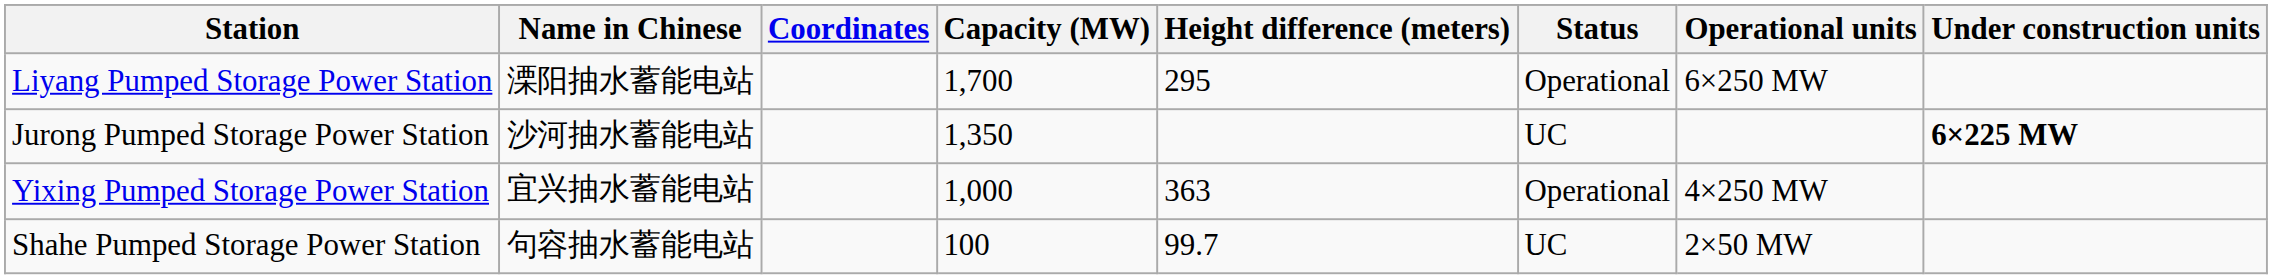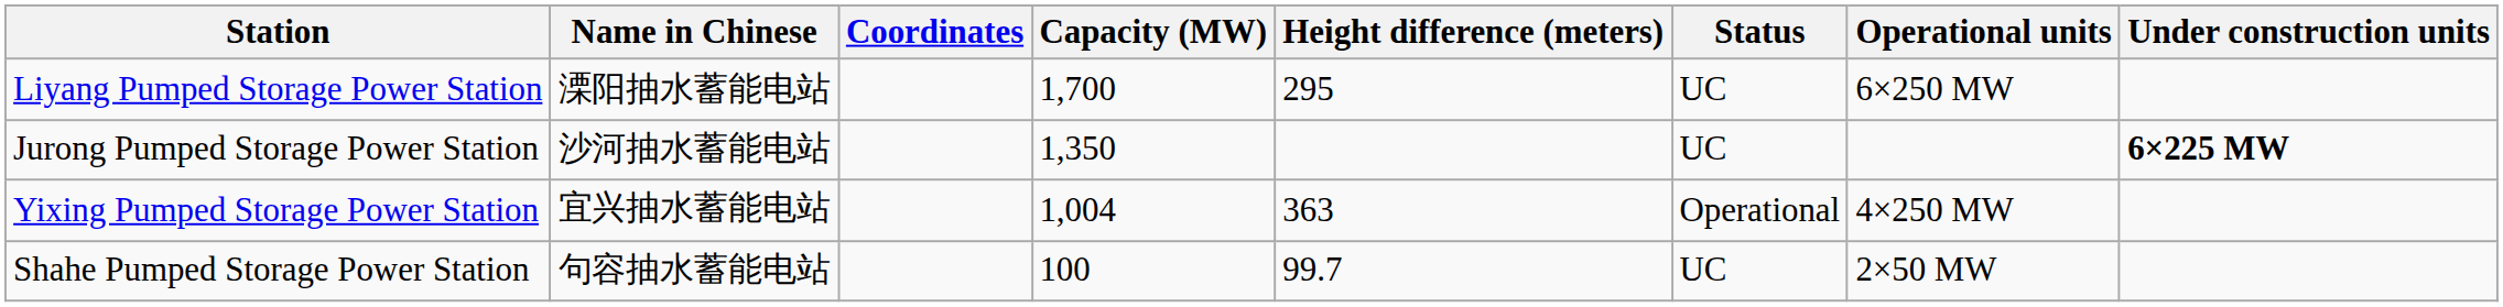Liyang Pumped Storage Power Station | Status: Operational -> UC
Yixing Pumped Storage Power Station | Capacity (MW): 1,000 -> 1,004
